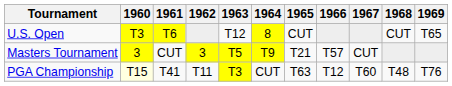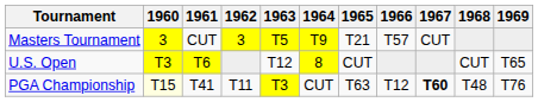rows swapped: Masters Tournament <-> U.S. Open
PGA Championship | 1967: normal -> bold
